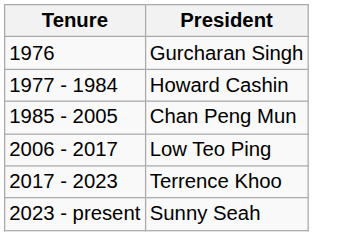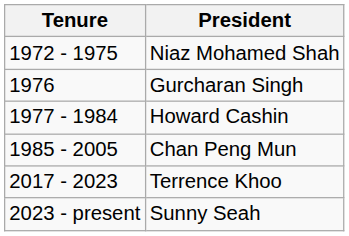+ row: 1972 - 1975 | Niaz Mohamed Shah
- row: 2006 - 2017 | Low Teo Ping
